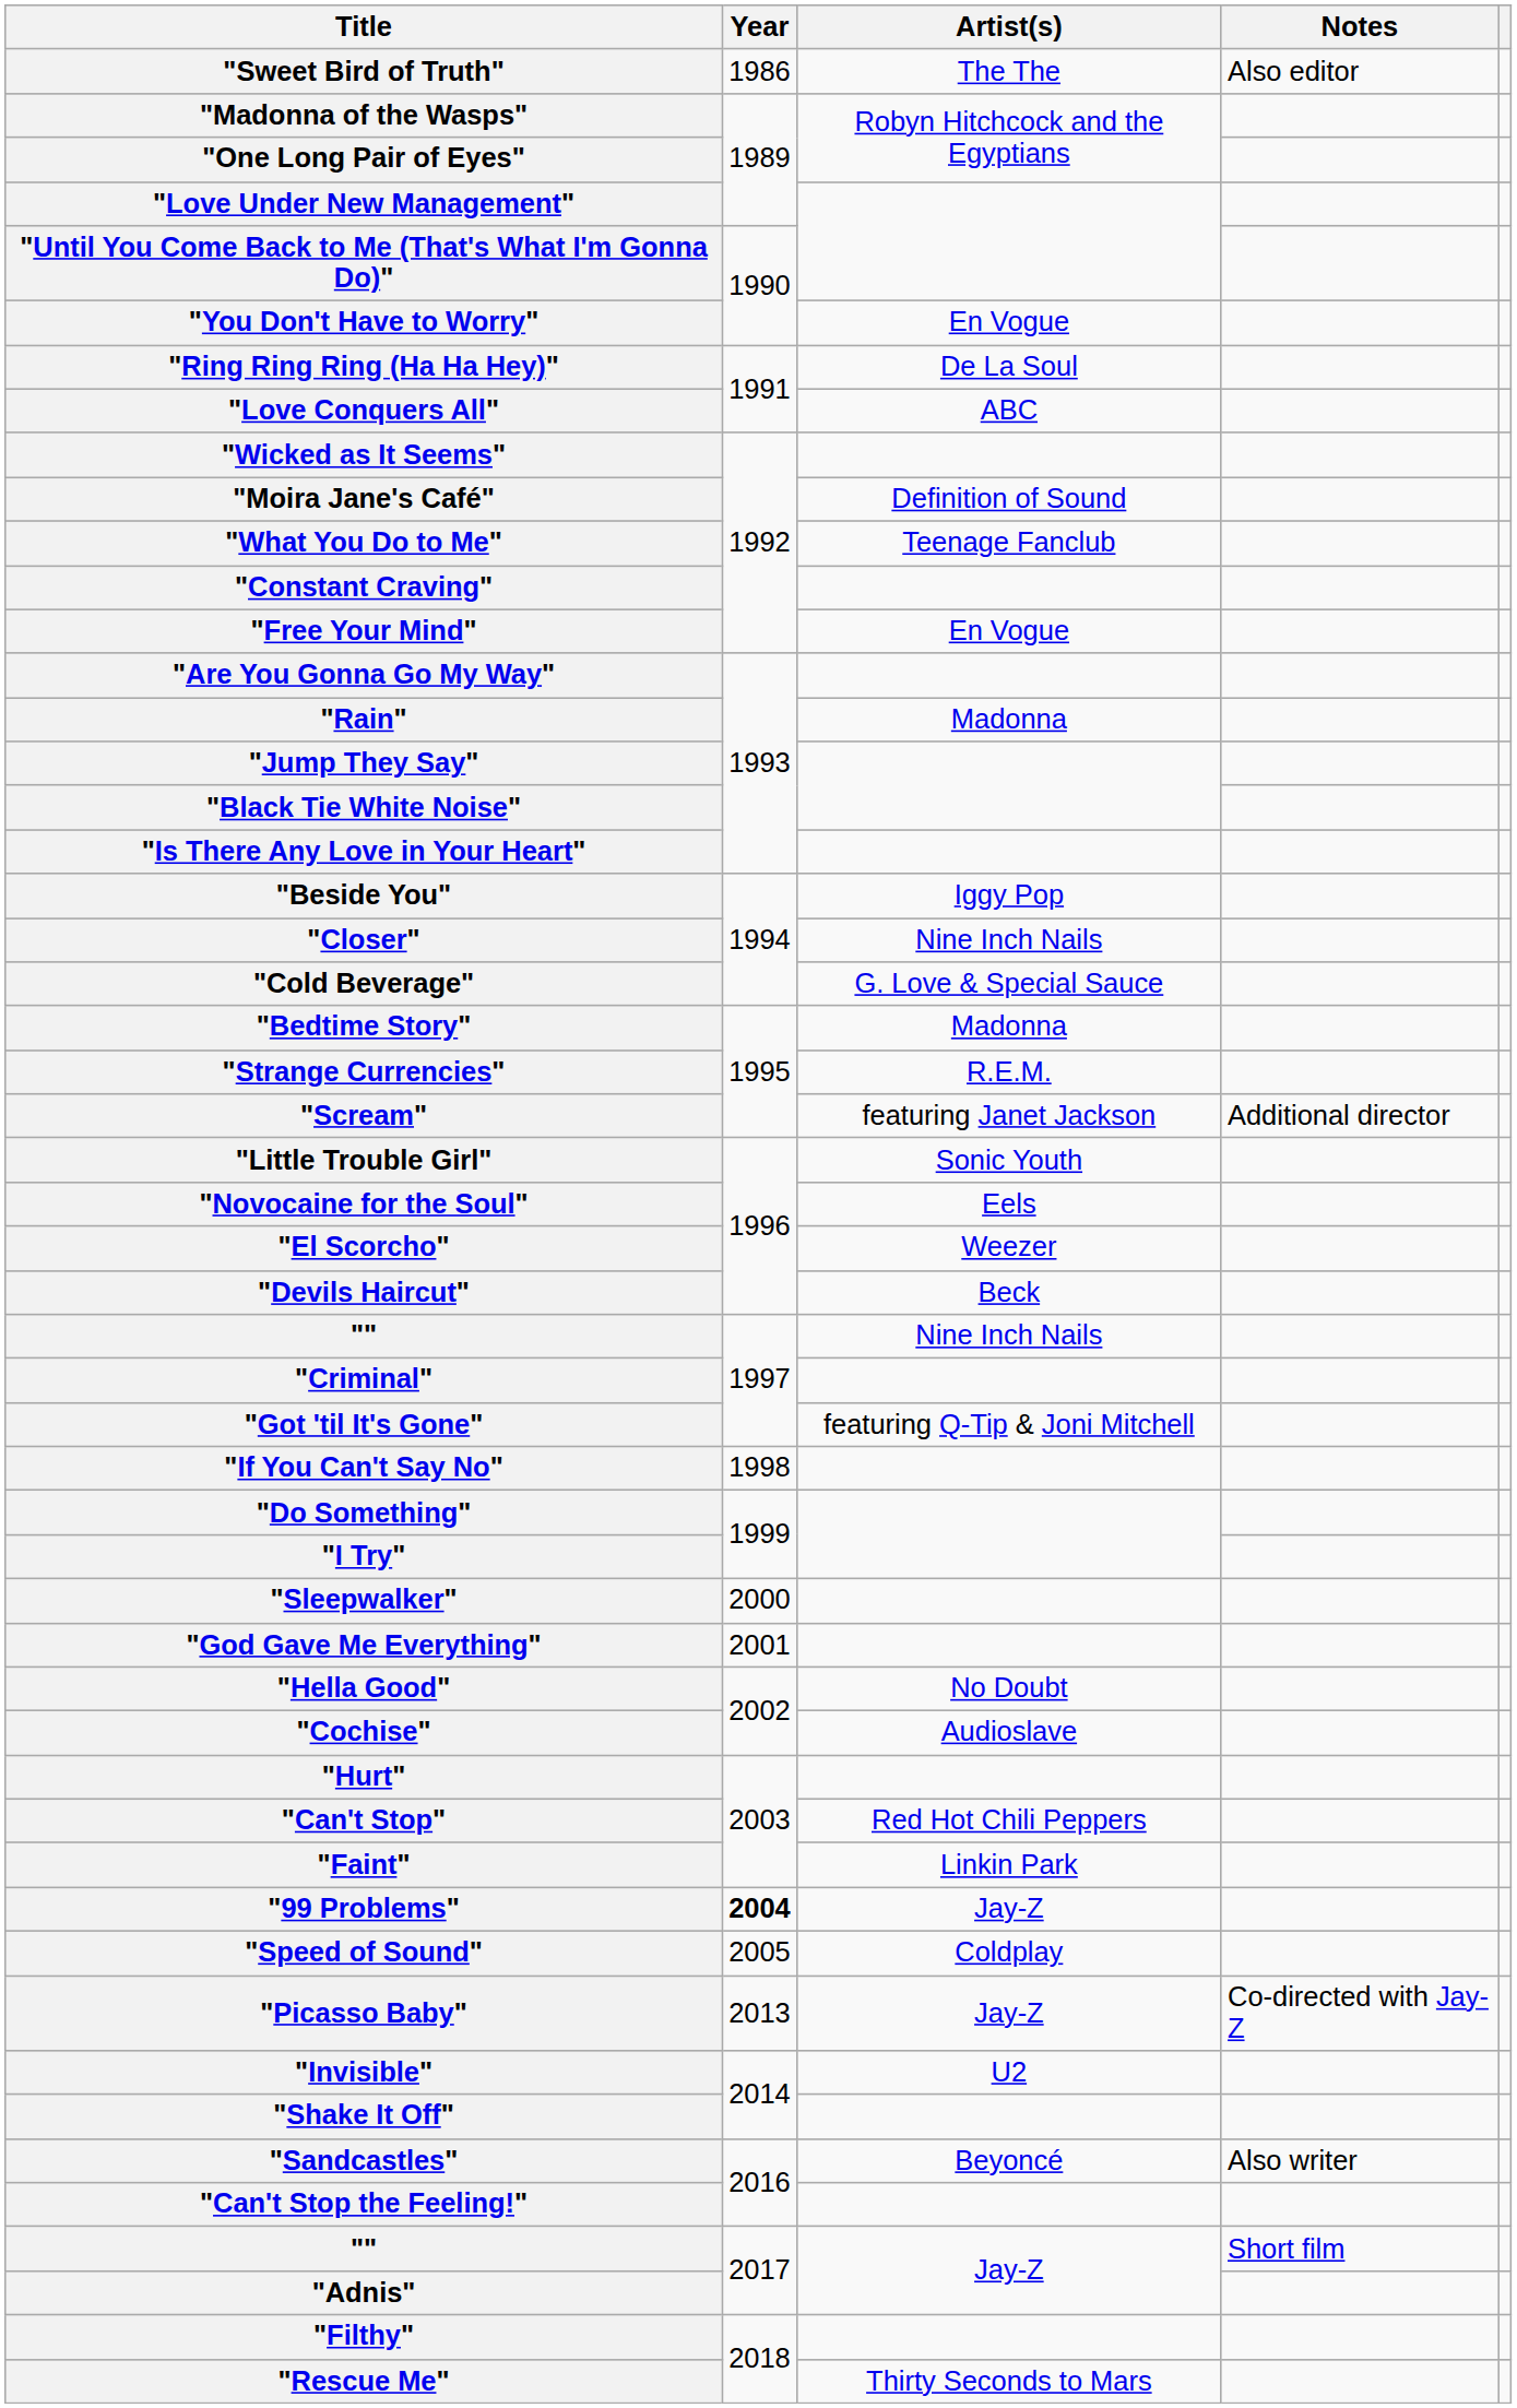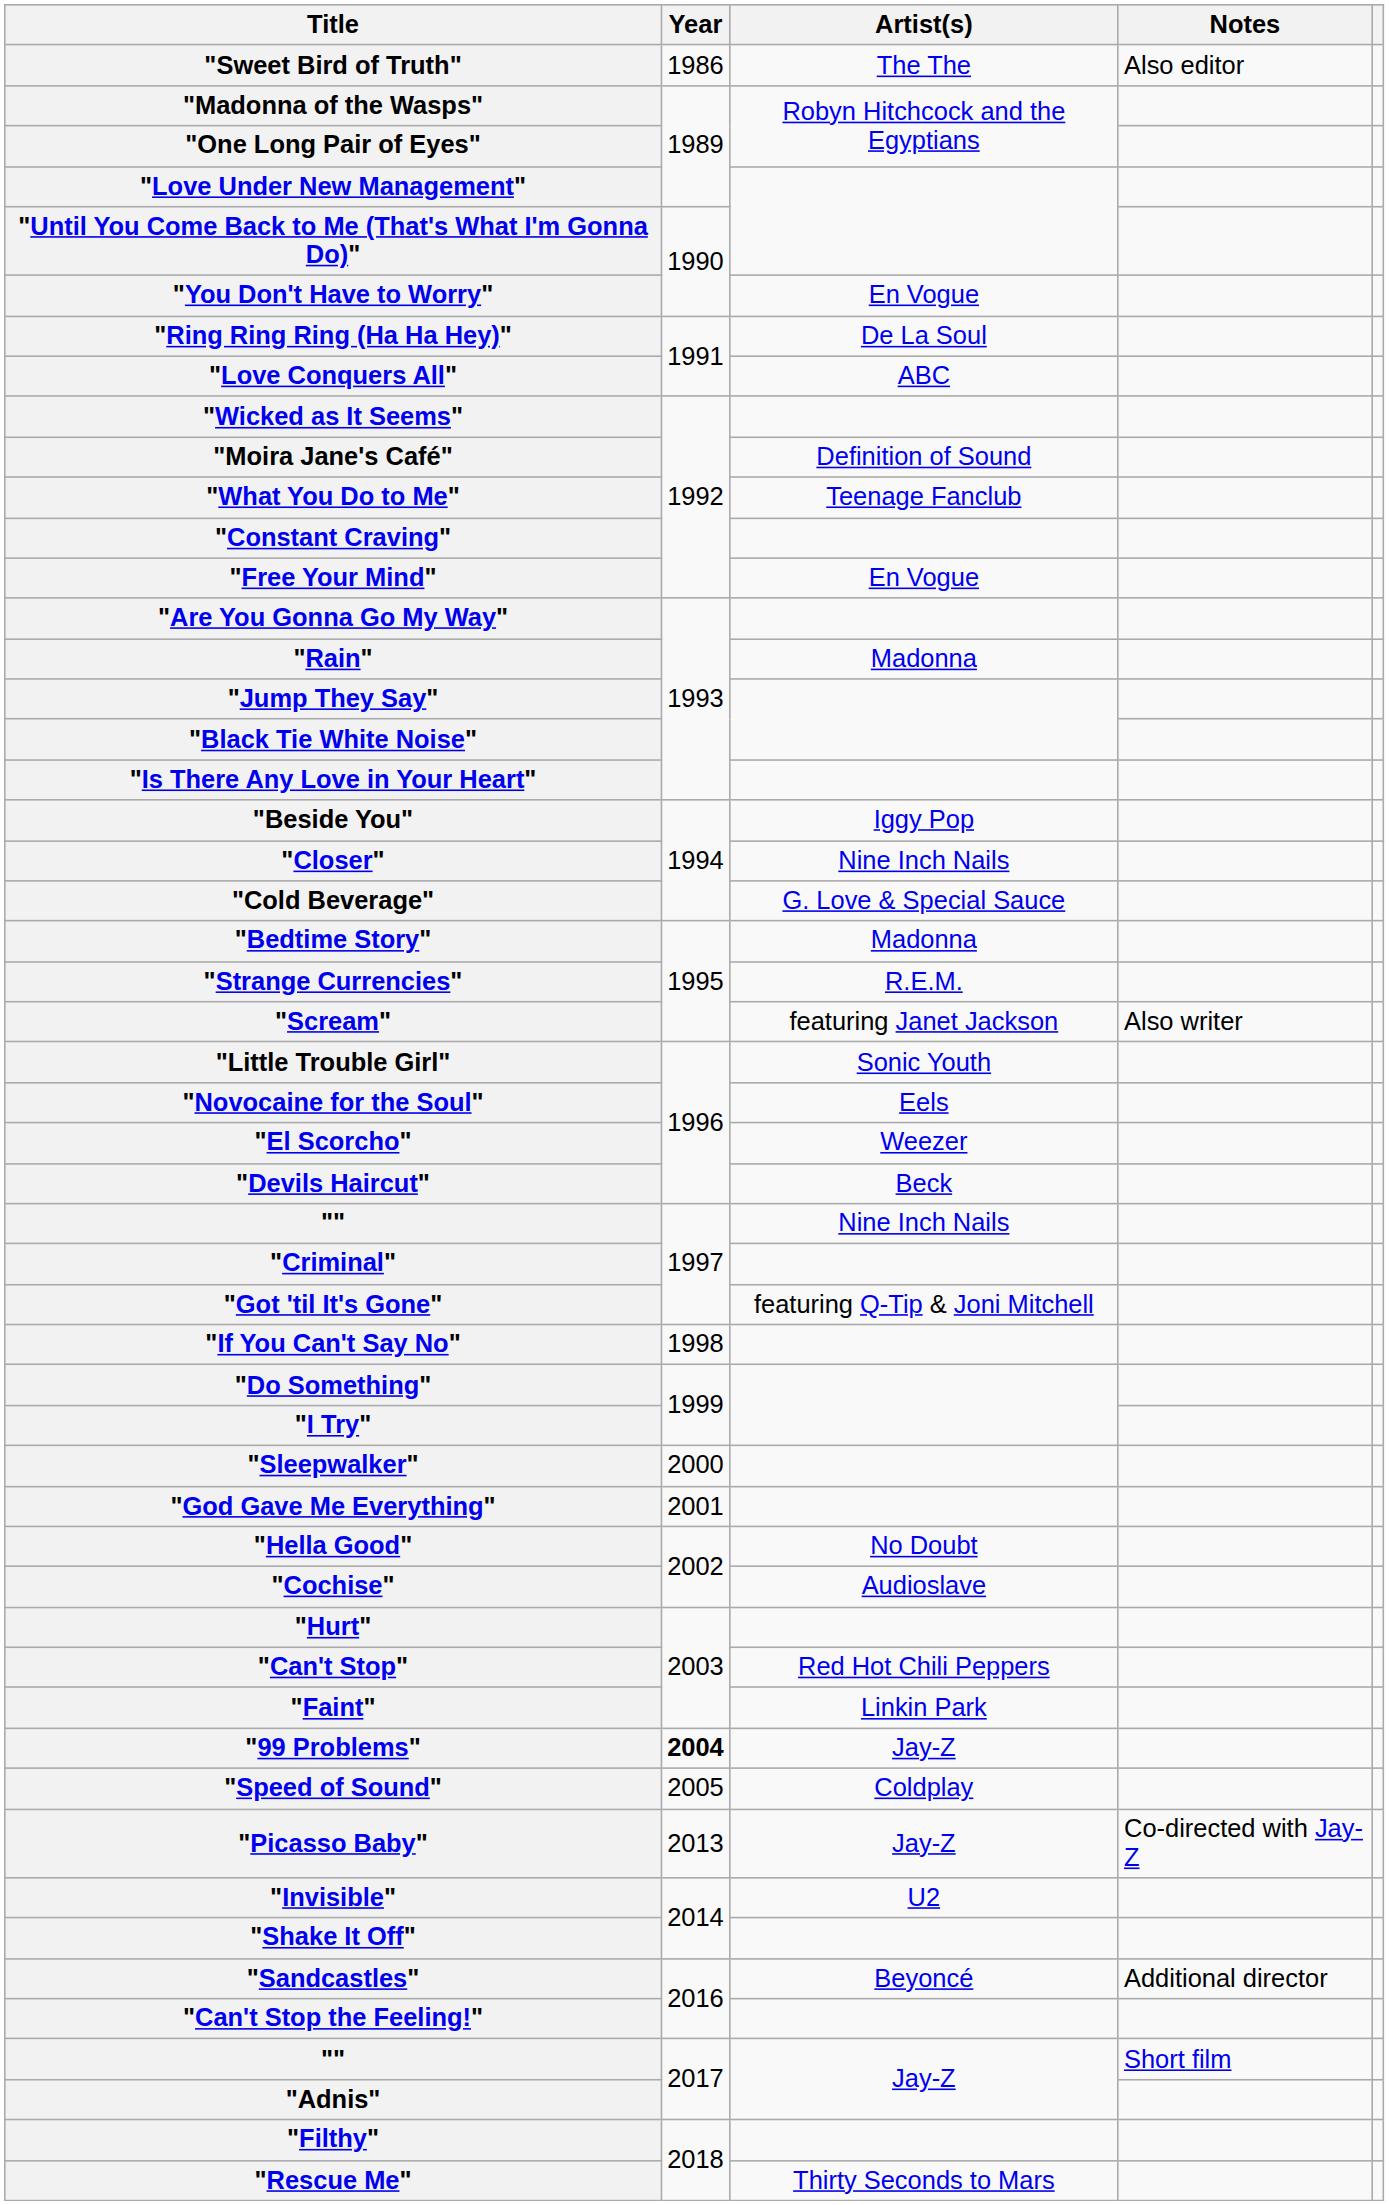"Scream" | Notes: Additional director -> Also writer
"Sandcastles" | Notes: Also writer -> Additional director
